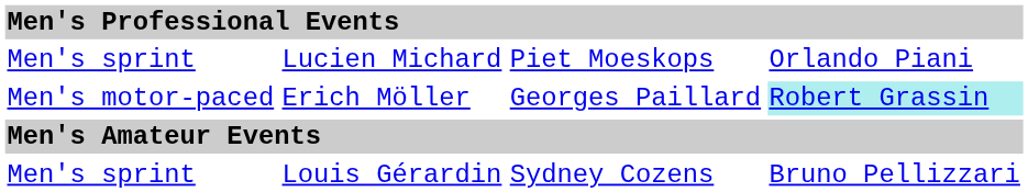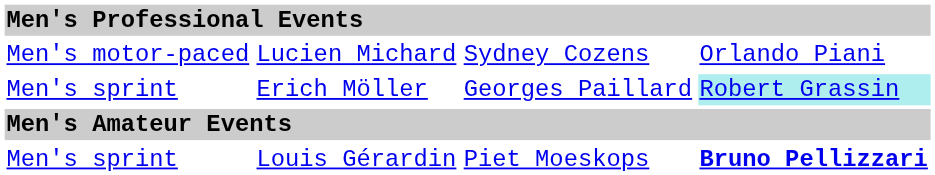Lucien Michard | column 1: Men's sprint -> Men's motor-paced
Lucien Michard | column 3: Piet Moeskops -> Sydney Cozens
Erich Möller | column 1: Men's motor-paced -> Men's sprint
Louis Gérardin | column 3: Sydney Cozens -> Piet Moeskops
Louis Gérardin | column 4: normal -> bold
